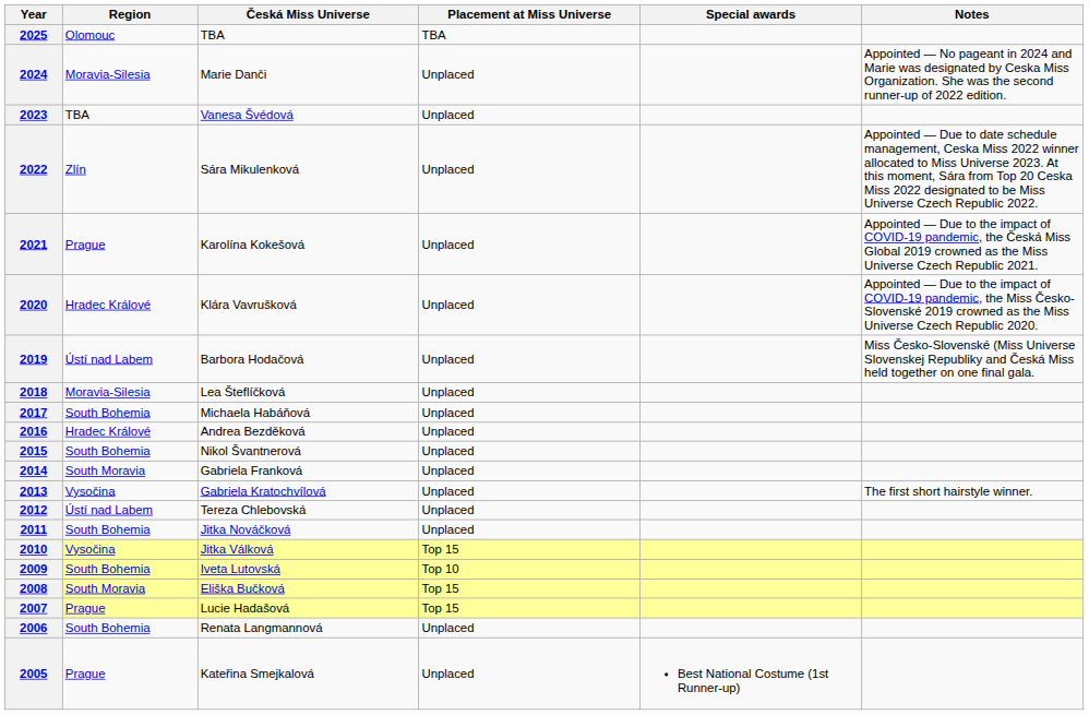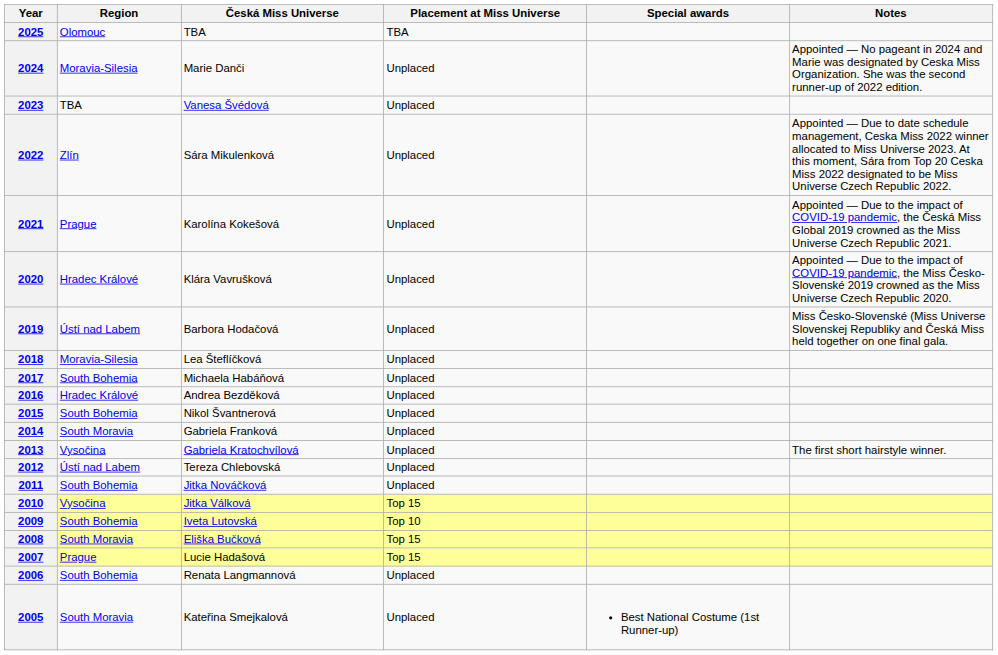2005 | Region: Prague -> South Moravia
